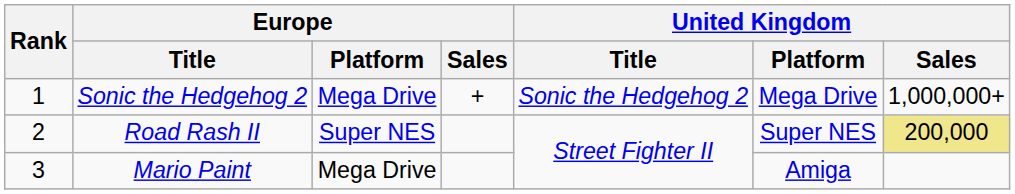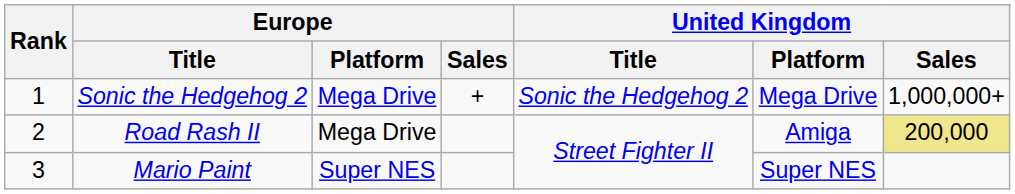Road Rash II | Europe / Platform: Super NES -> Mega Drive
Road Rash II | United Kingdom / Platform: Super NES -> Amiga
Mario Paint | Europe / Platform: Mega Drive -> Super NES
Mario Paint | United Kingdom / Platform: Amiga -> Super NES
